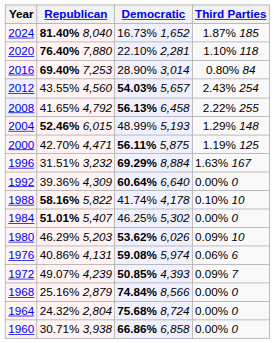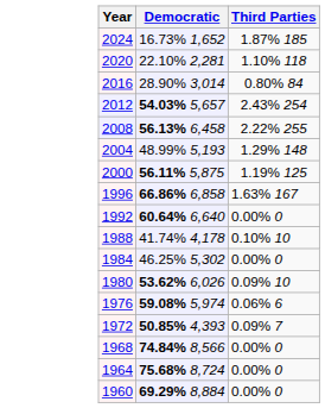- column: Republican | 81.40% 8,040 | 76.40% 7,880 | 69.40% 7,253 | 43.55% 4,560 | 41.65% 4,792 | 52.46% 6,015 | 42.70% 4,471 | 31.51% 3,232 | 39.36% 4,309 | 58.16% 5,822 | 51.01% 5,407 | 46.29% 5,203 | 40.86% 4,131 | 49.07% 4,239 | 25.16% 2,879 | 24.32% 2,804 | 30.71% 3,938
1996 | Democratic: 69.29% 8,884 -> 66.86% 6,858
1960 | Democratic: 66.86% 6,858 -> 69.29% 8,884
